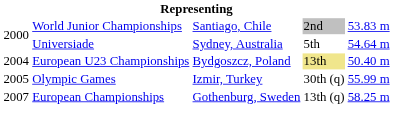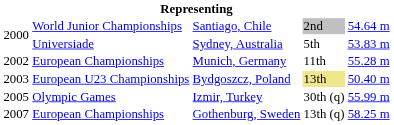Santiago, Chile | column 5: 53.83 m -> 54.64 m
Sydney, Australia | column 5: 54.64 m -> 53.83 m
+ row: 2002 | European Championships | Munich, Germany | 11th | 55.28 m
Bydgoszcz, Poland | column 1: 2004 -> 2003
